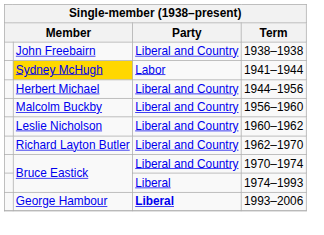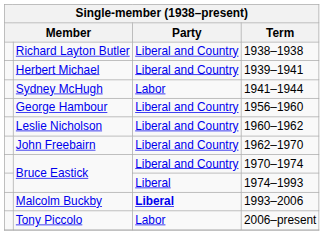1938–1938 | column 2: John Freebairn -> Richard Layton Butler
+ row: Herbert Michael | Liberal and Country | 1939–1941
1941–1944 | column 2: gold background -> no background
- row: Herbert Michael | Liberal and Country | 1944–1956
1956–1960 | column 2: Malcolm Buckby -> George Hambour
1962–1970 | column 2: Richard Layton Butler -> John Freebairn
1993–2006 | column 2: George Hambour -> Malcolm Buckby
+ row: Tony Piccolo | Labor | 2006–present
